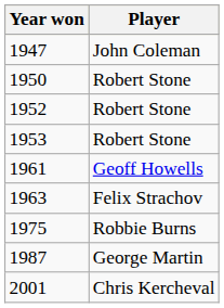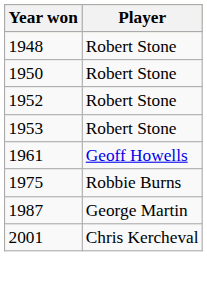- row: 1947 | John Coleman
+ row: 1948 | Robert Stone
- row: 1963 | Felix Strachov
